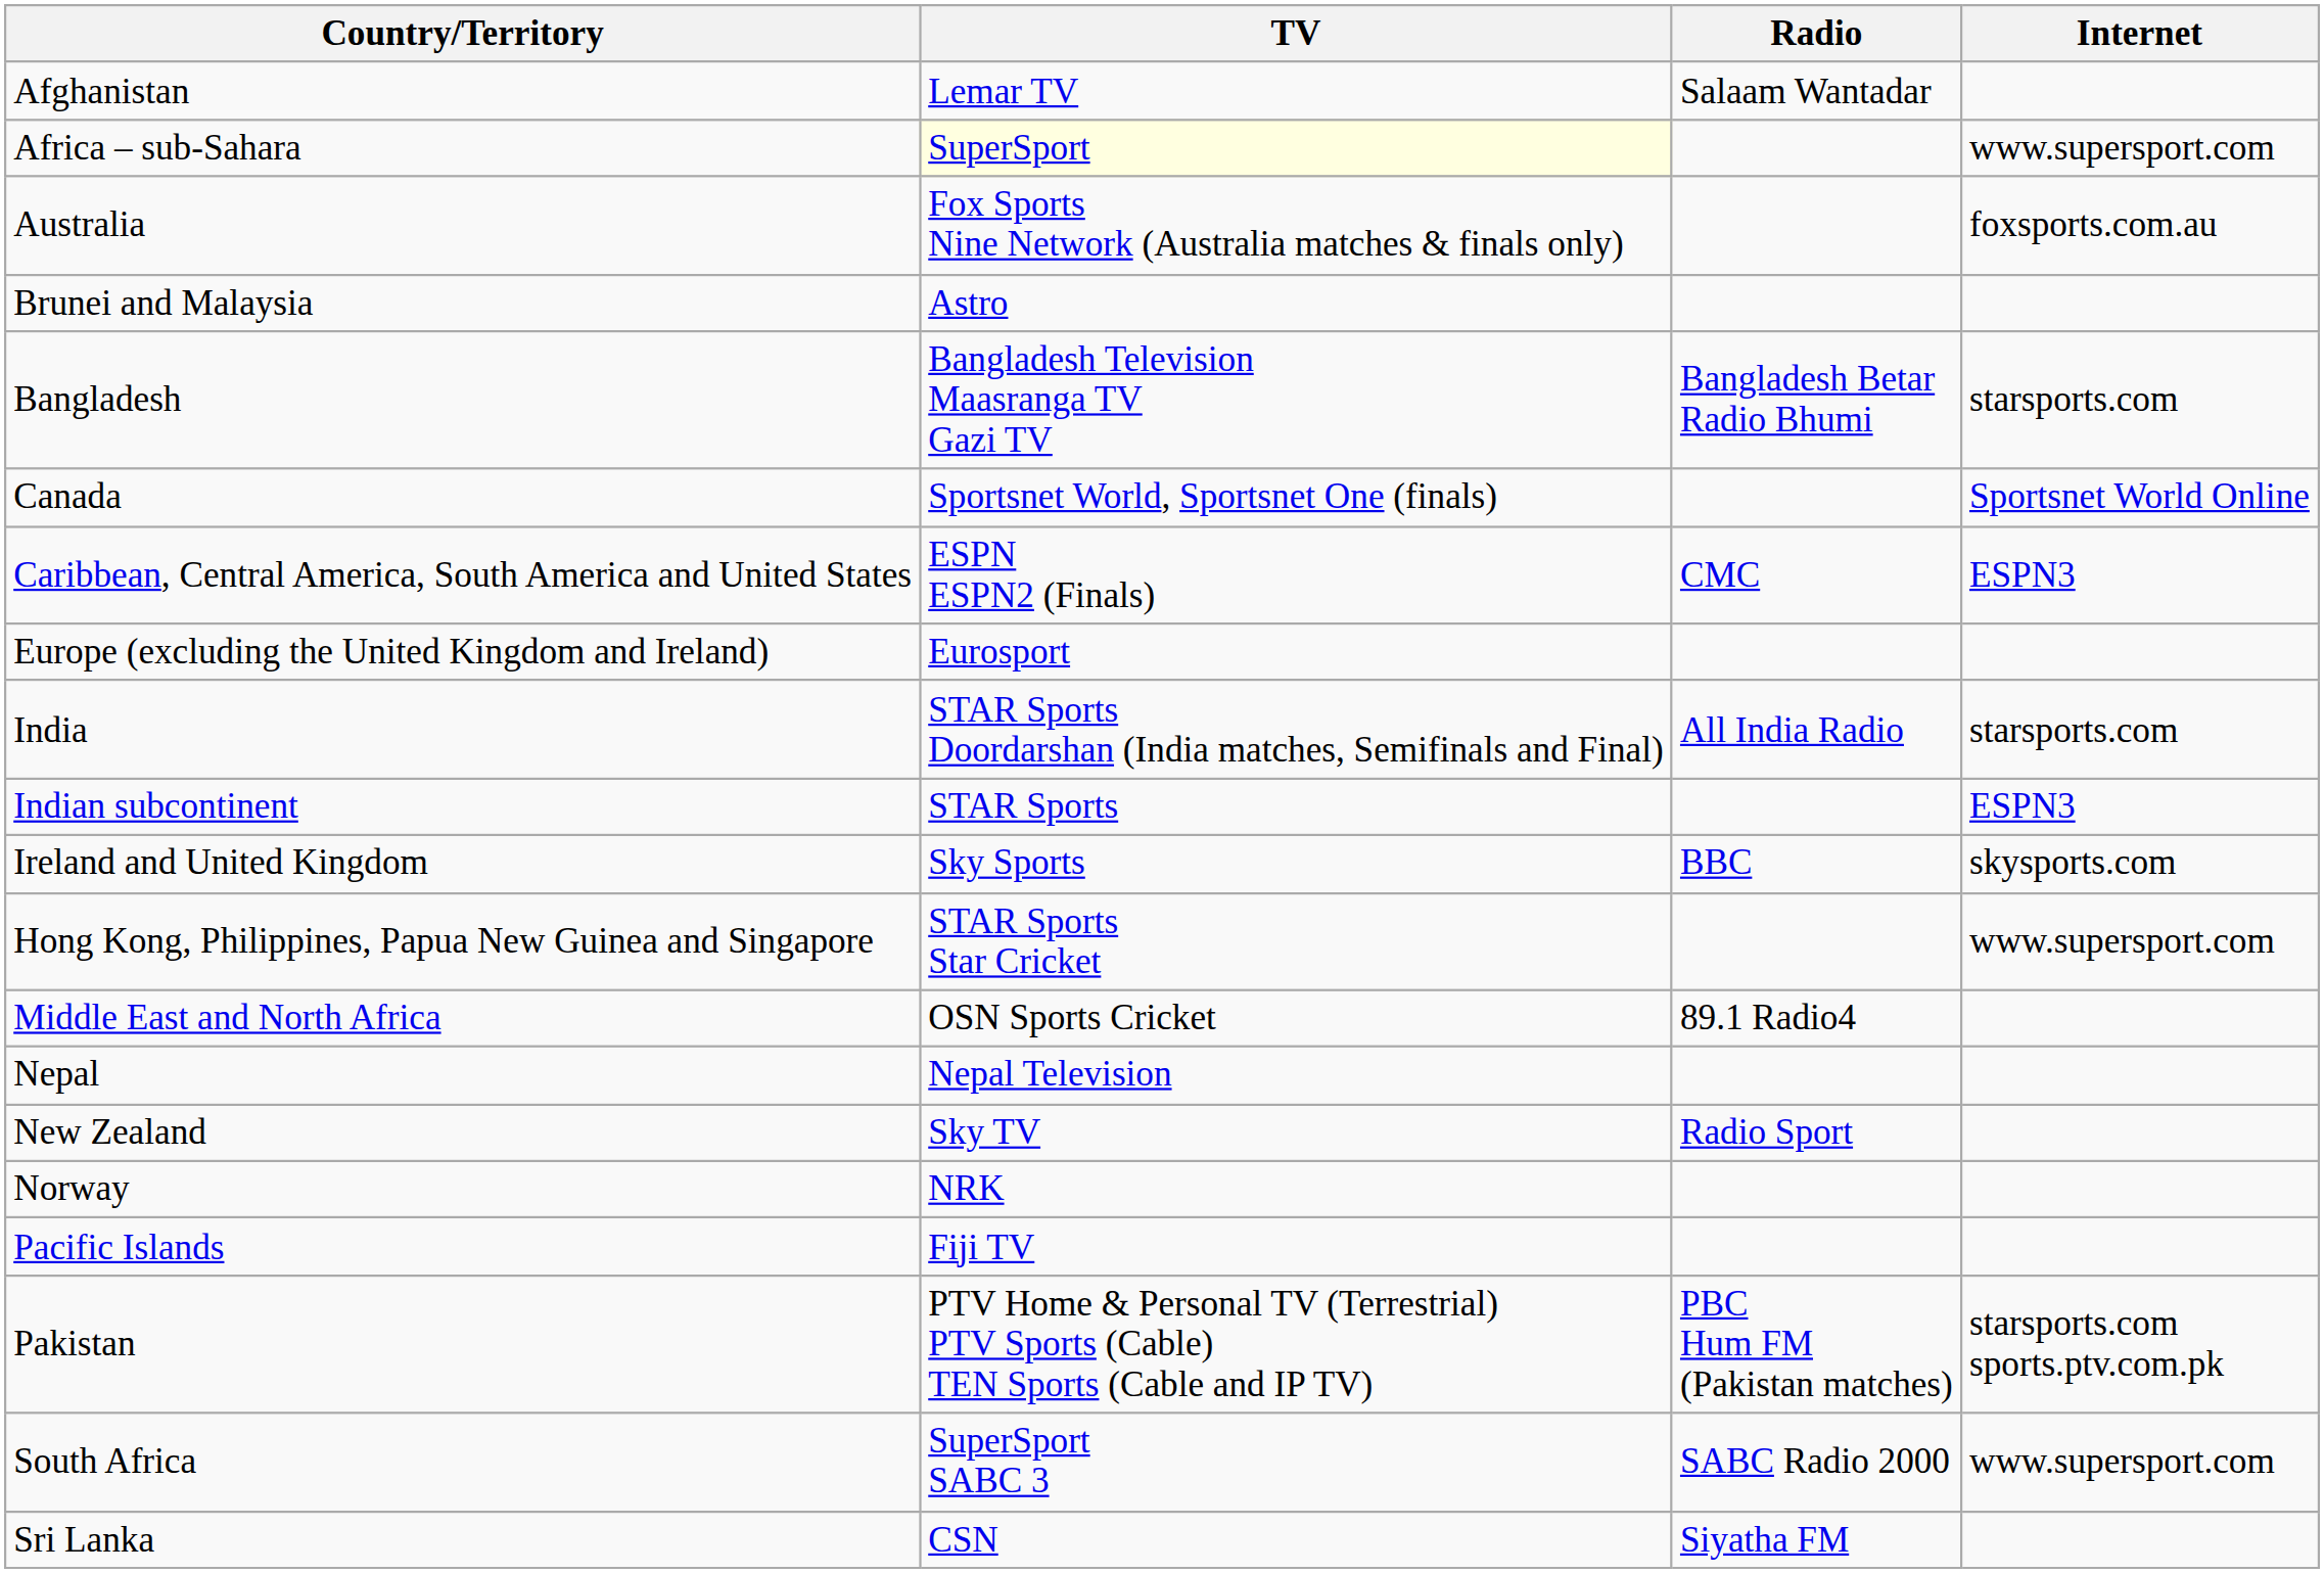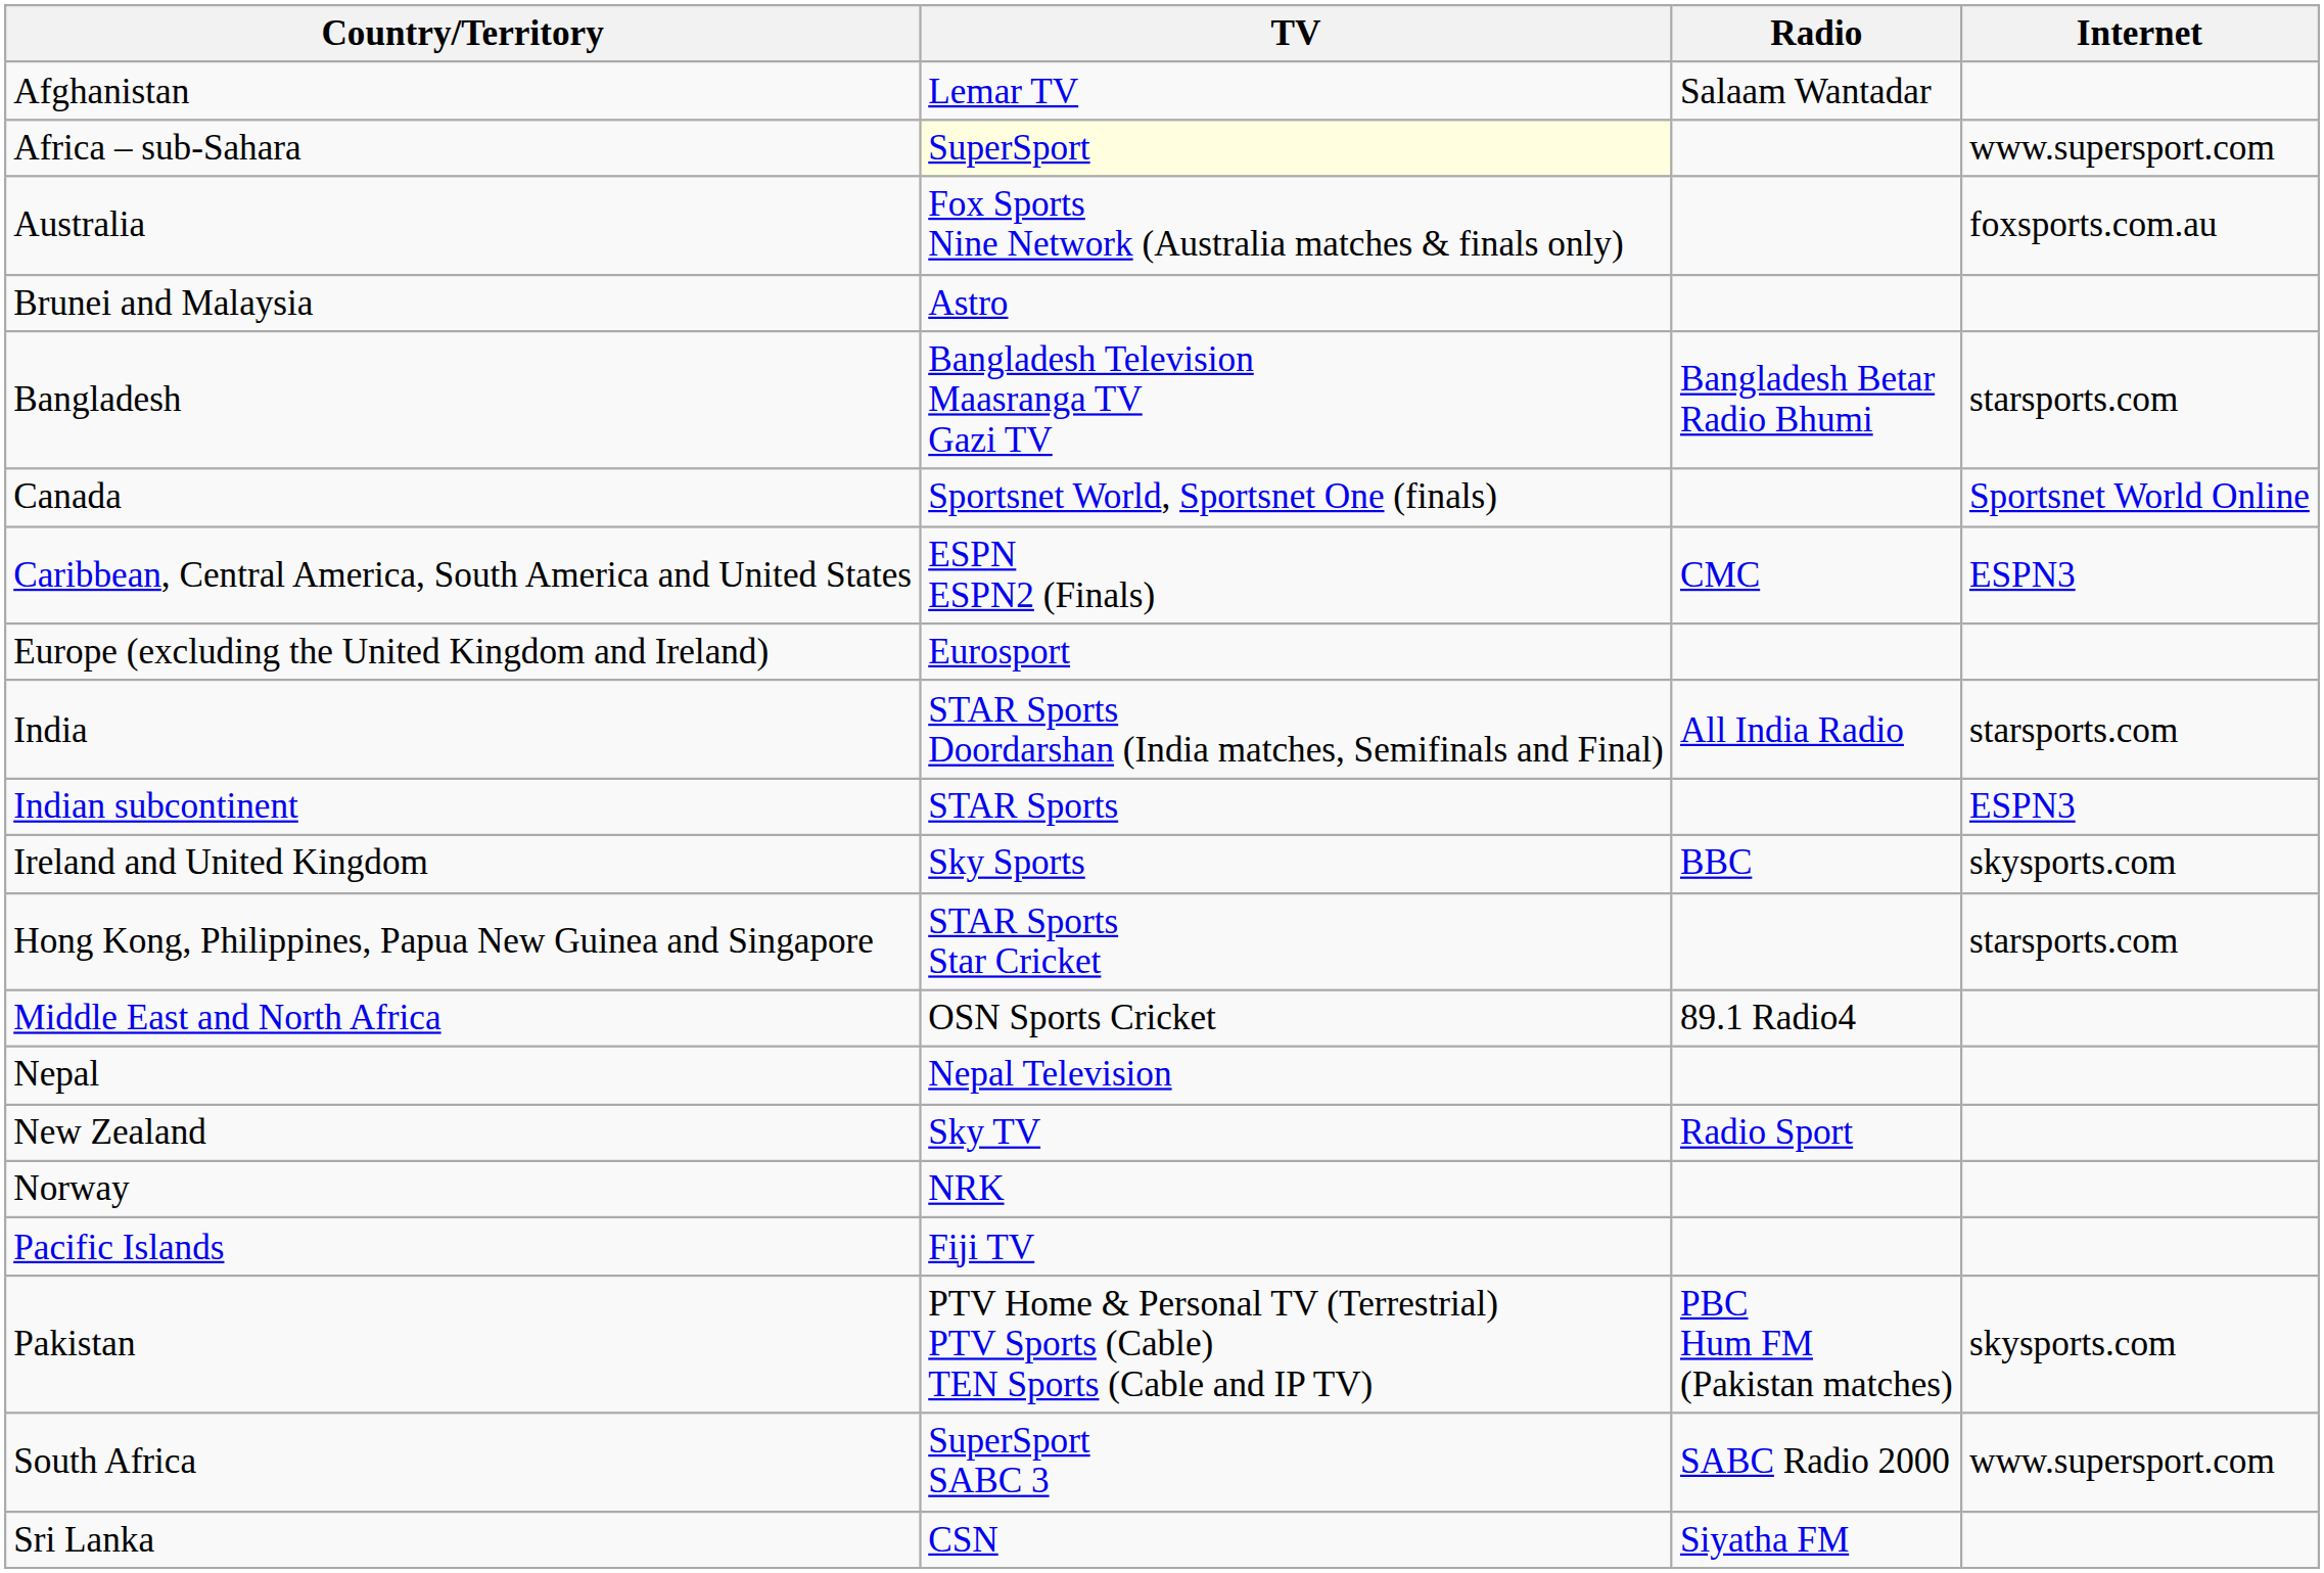Hong Kong, Philippines, Papua New Guinea and Singapore | Internet: www.supersport.com -> starsports.com
Pakistan | Internet: starsports.com sports.ptv.com.pk -> skysports.com
